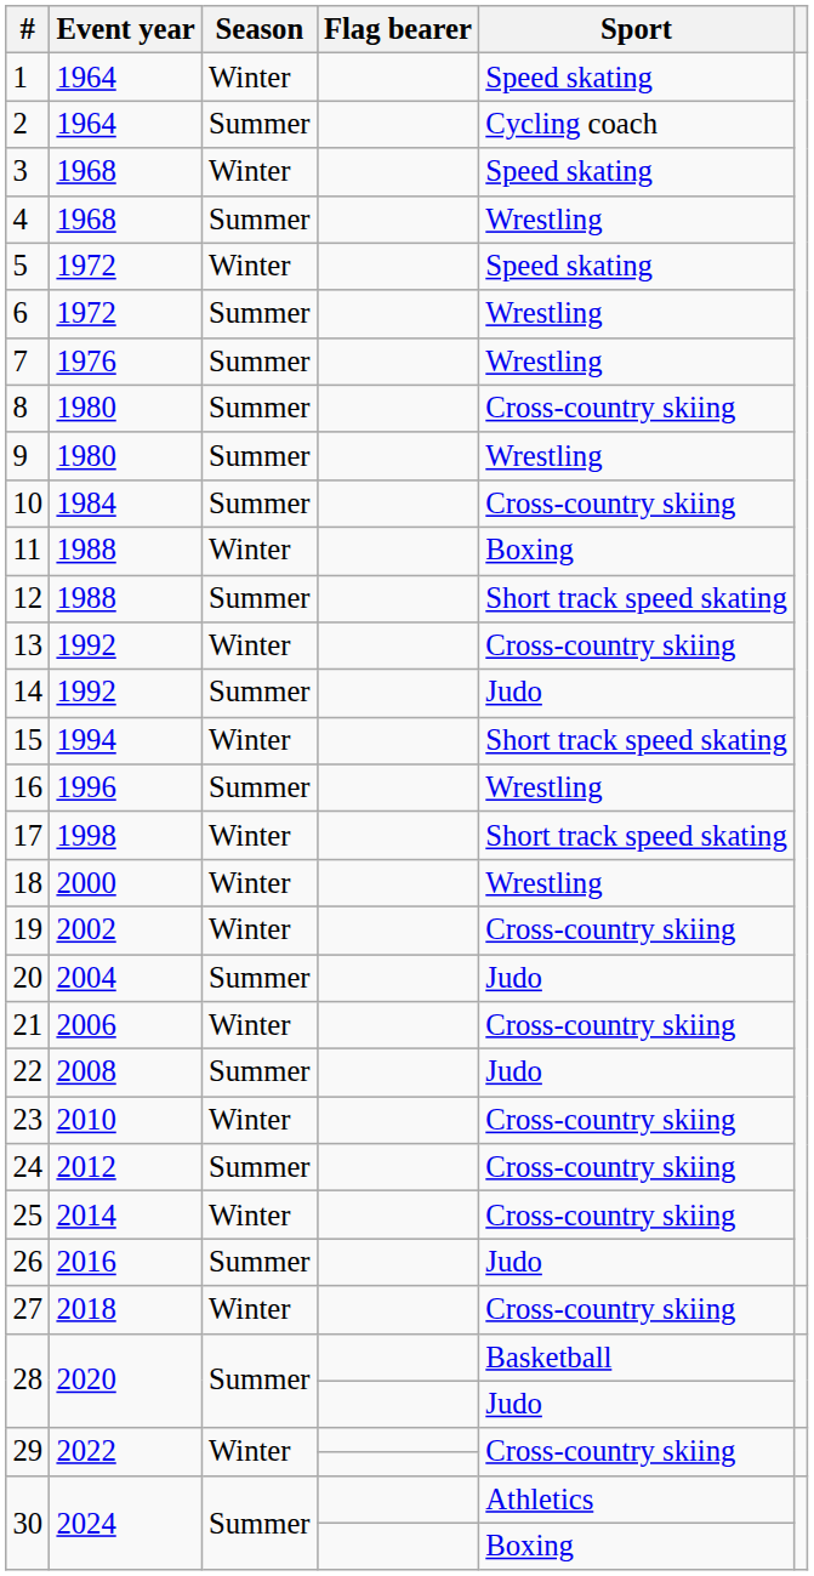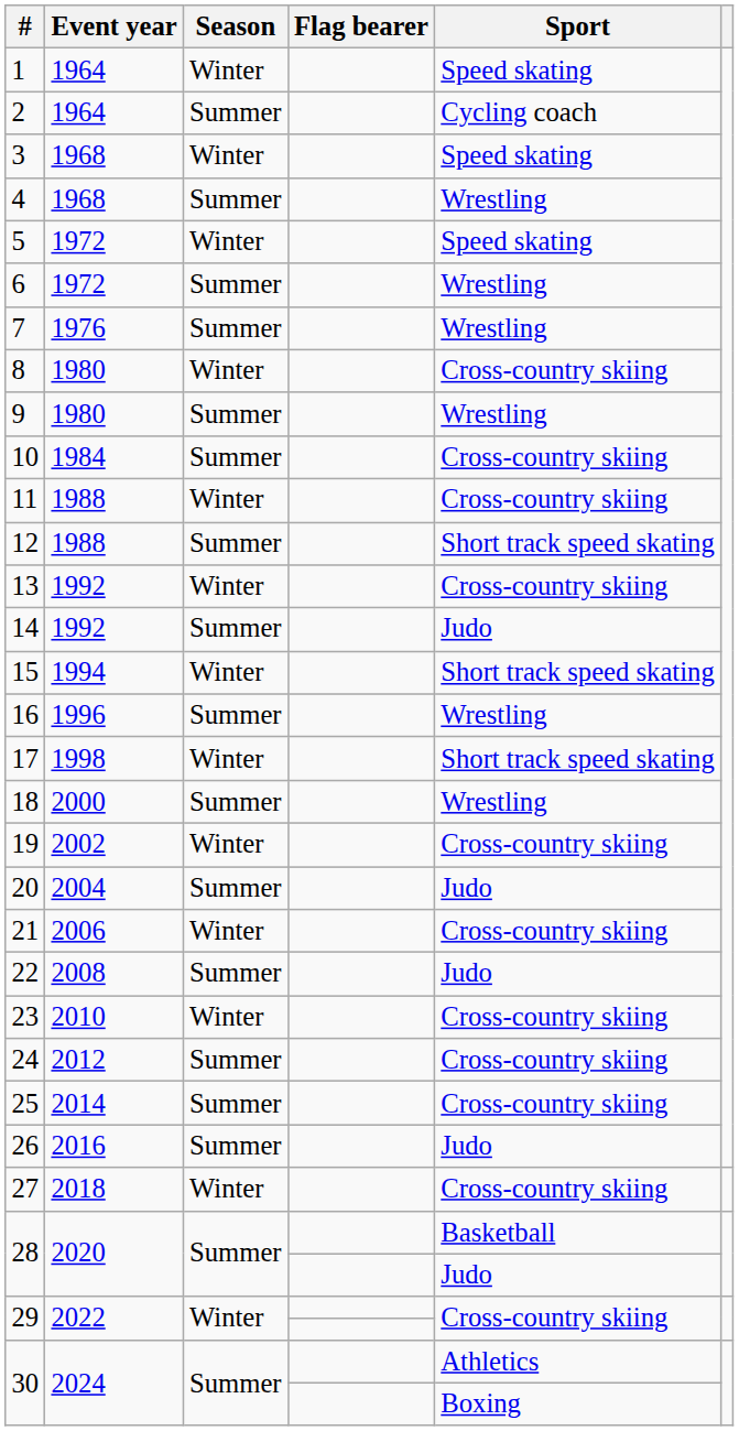8 | Season: Summer -> Winter
11 | Sport: Boxing -> Cross-country skiing
18 | Season: Winter -> Summer
25 | Season: Winter -> Summer
